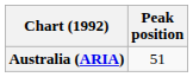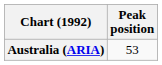Australia (ARIA) | Peak position: 51 -> 53
